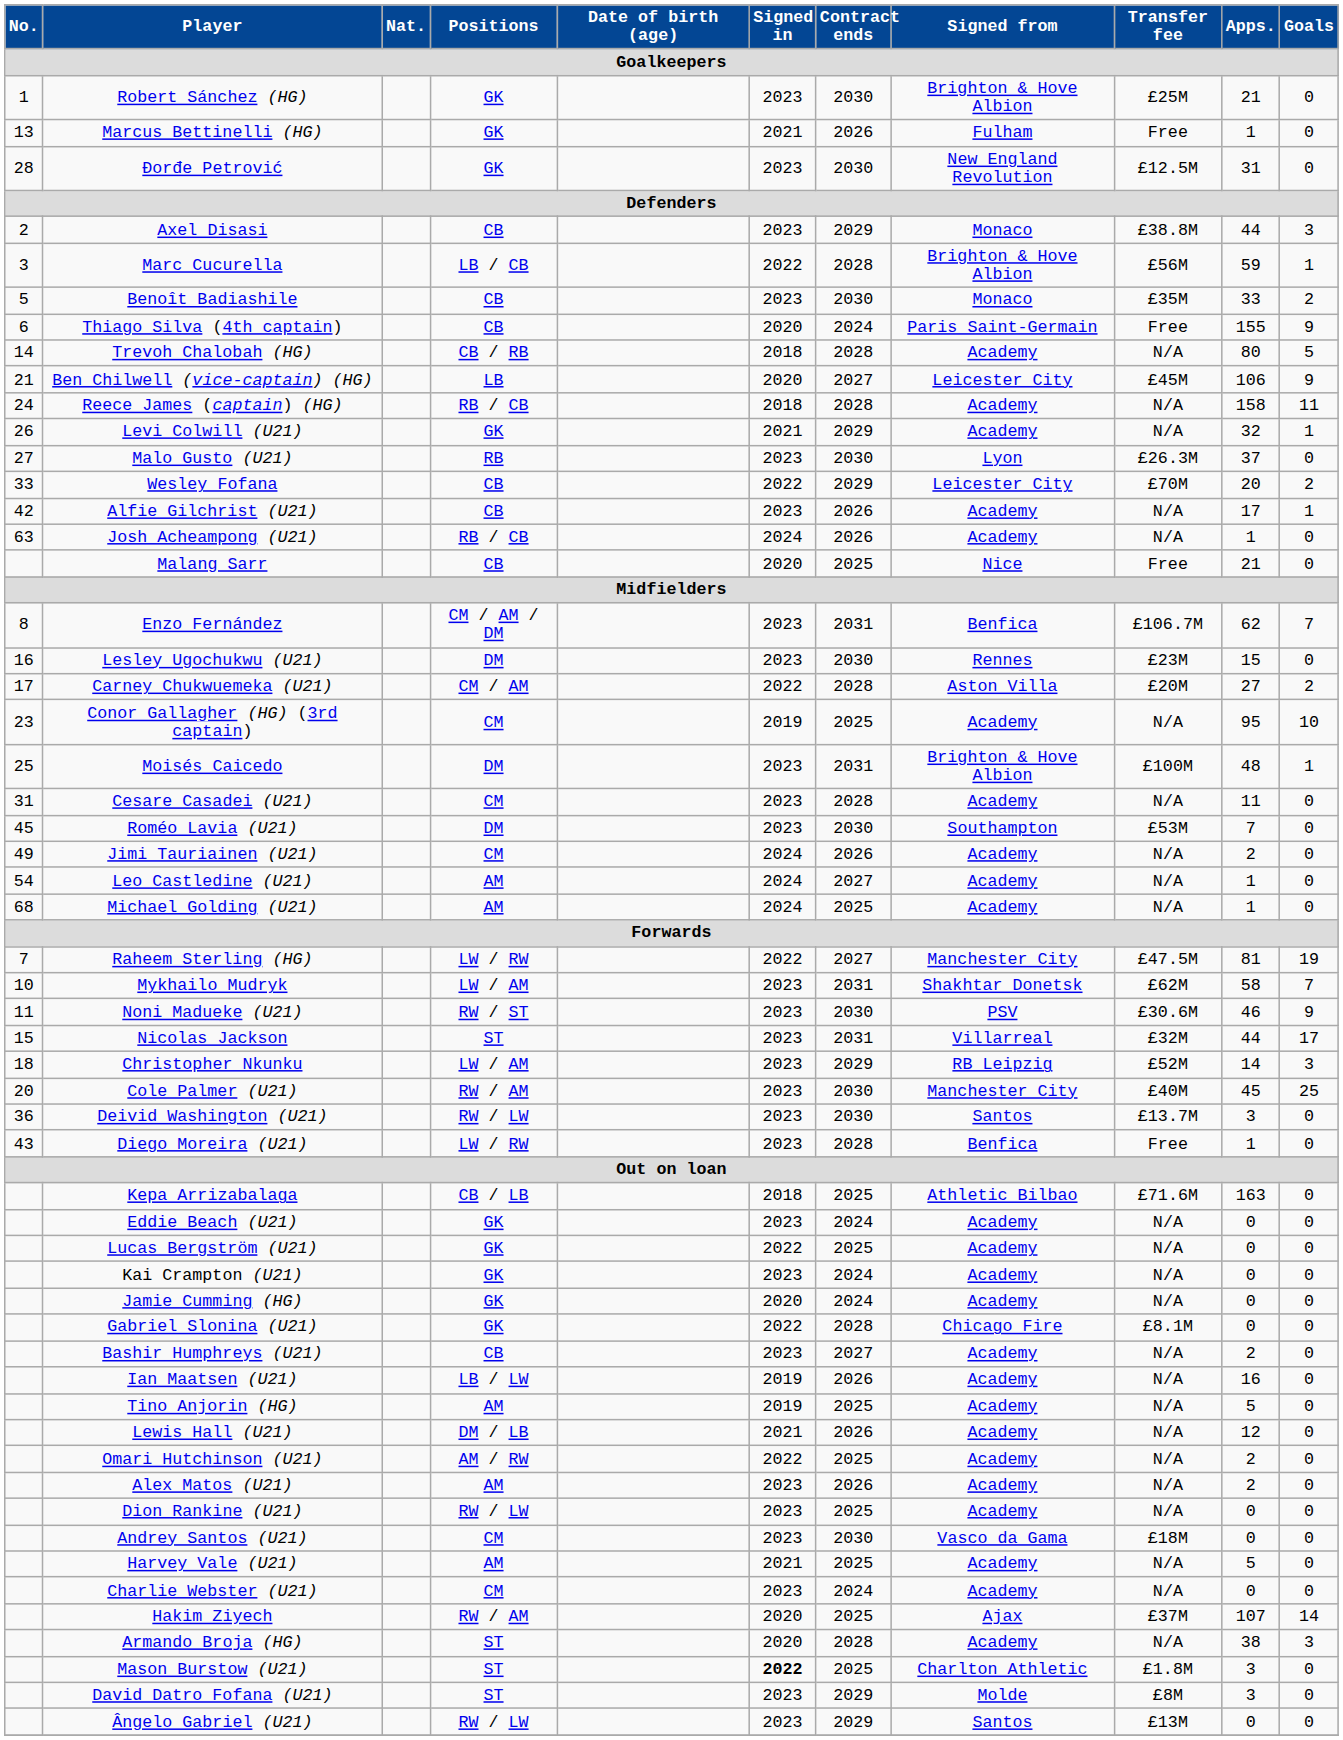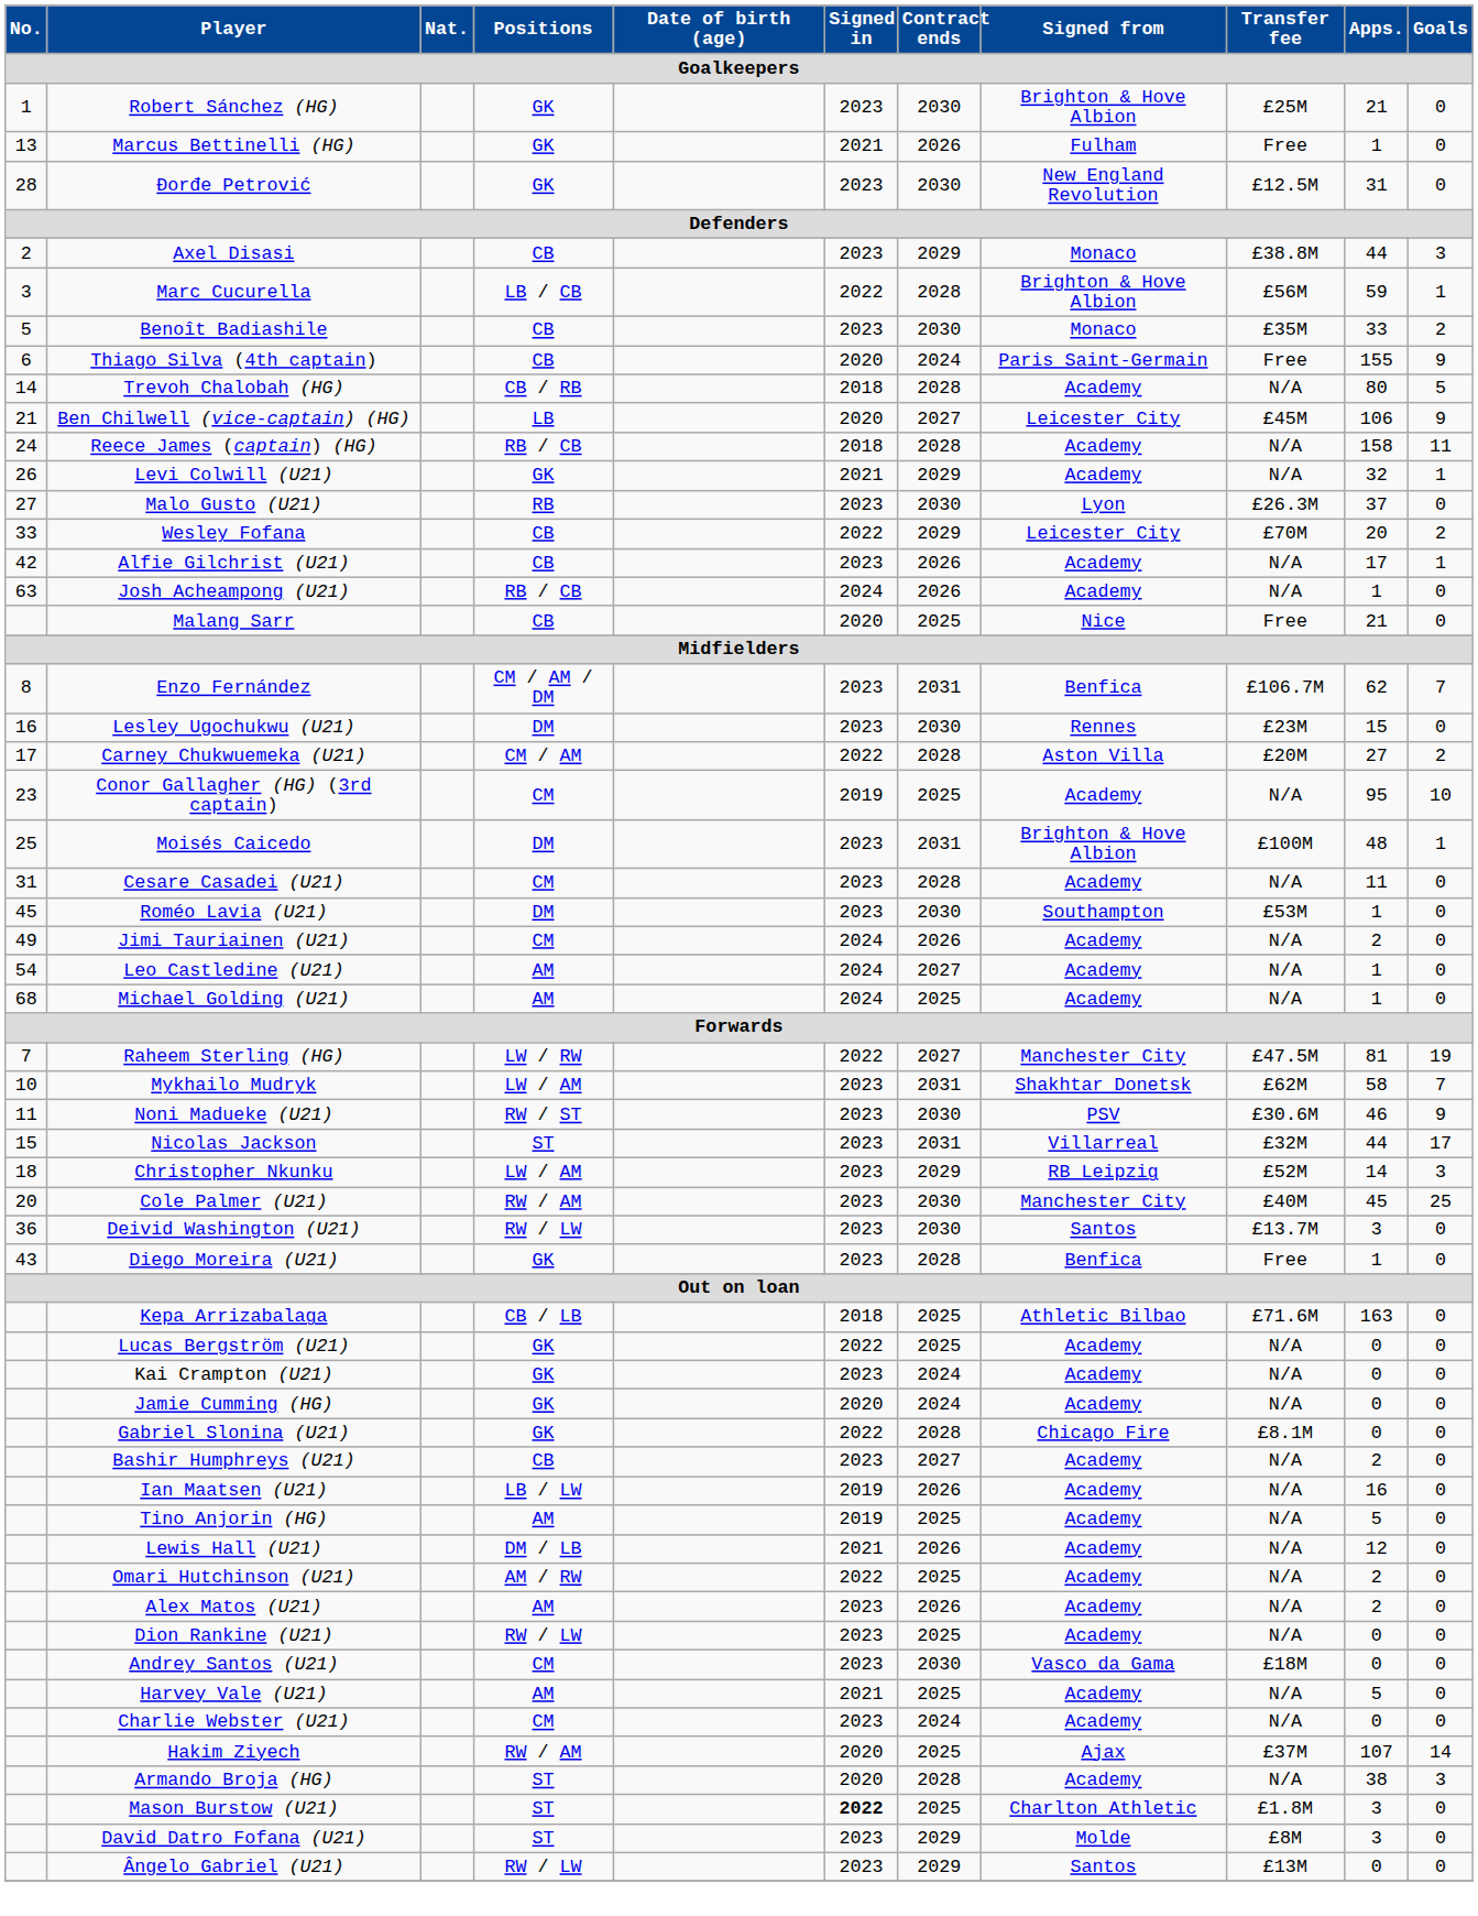Roméo Lavia (U21) | Apps.: 7 -> 1
Diego Moreira (U21) | Positions: LW / RW -> GK
- row: Eddie Beach (U21) | GK | 2023 | 2024 | Academy | N/A | 0 | 0
